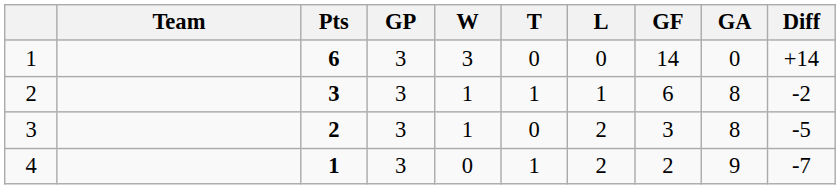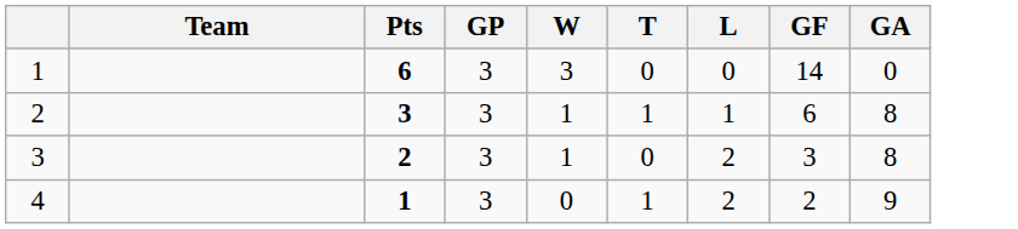- column: Diff | +14 | -2 | -5 | -7
